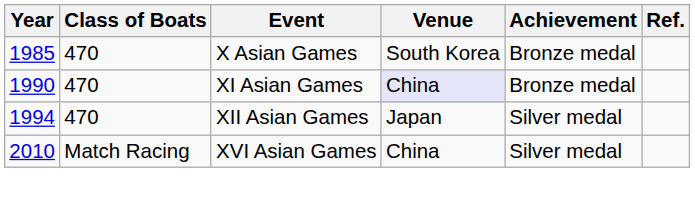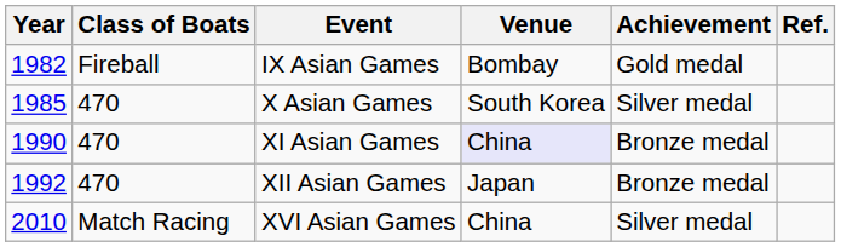+ row: 1982 | Fireball | IX Asian Games | Bombay | Gold medal
X Asian Games | Achievement: Bronze medal -> Silver medal
XII Asian Games | Year: 1994 -> 1992
XII Asian Games | Achievement: Silver medal -> Bronze medal
